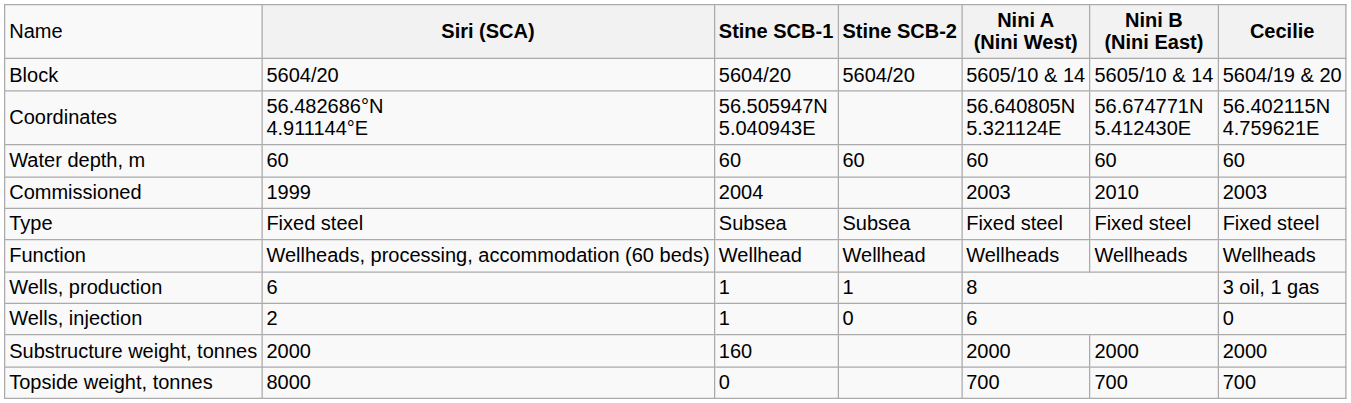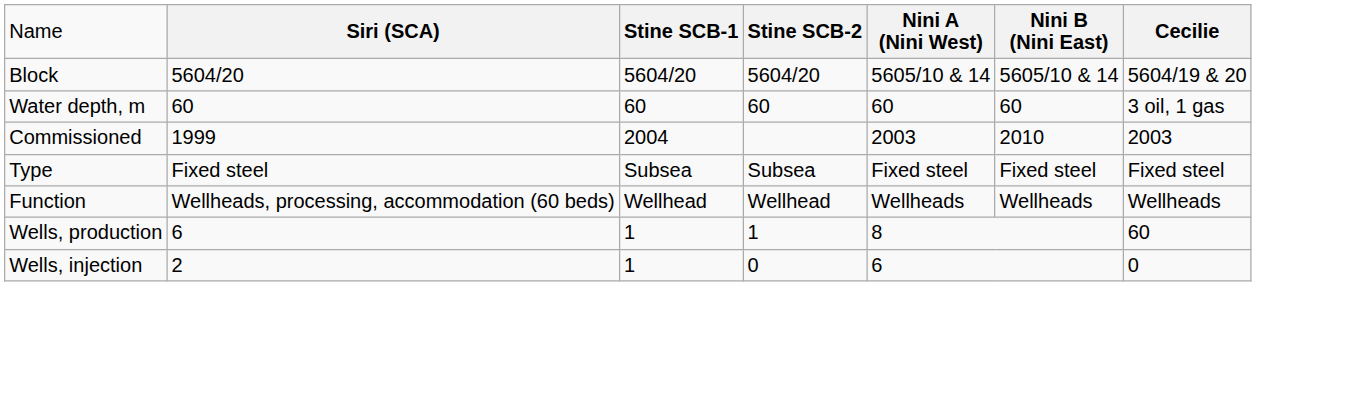- row: Coordinates | 56.482686°N 4.911144°E | 56.505947N 5.040943E | 56.640805N 5.321124E | 56.674771N 5.412430E | 56.402115N 4.759621E
Water depth, m | column 7: 60 -> 3 oil, 1 gas
Wells, production | column 7: 3 oil, 1 gas -> 60
- row: Substructure weight, tonnes | 2000 | 160 | 2000 | 2000 | 2000
- row: Topside weight, tonnes | 8000 | 0 | 700 | 700 | 700
